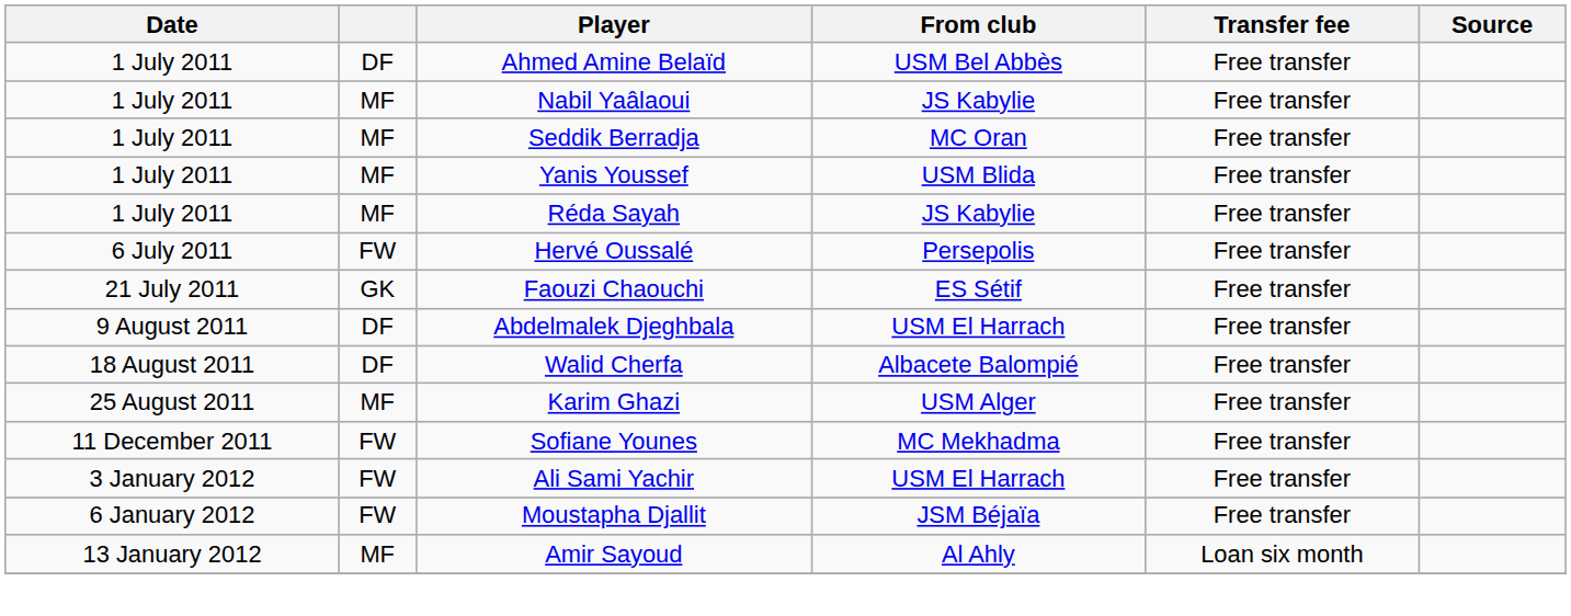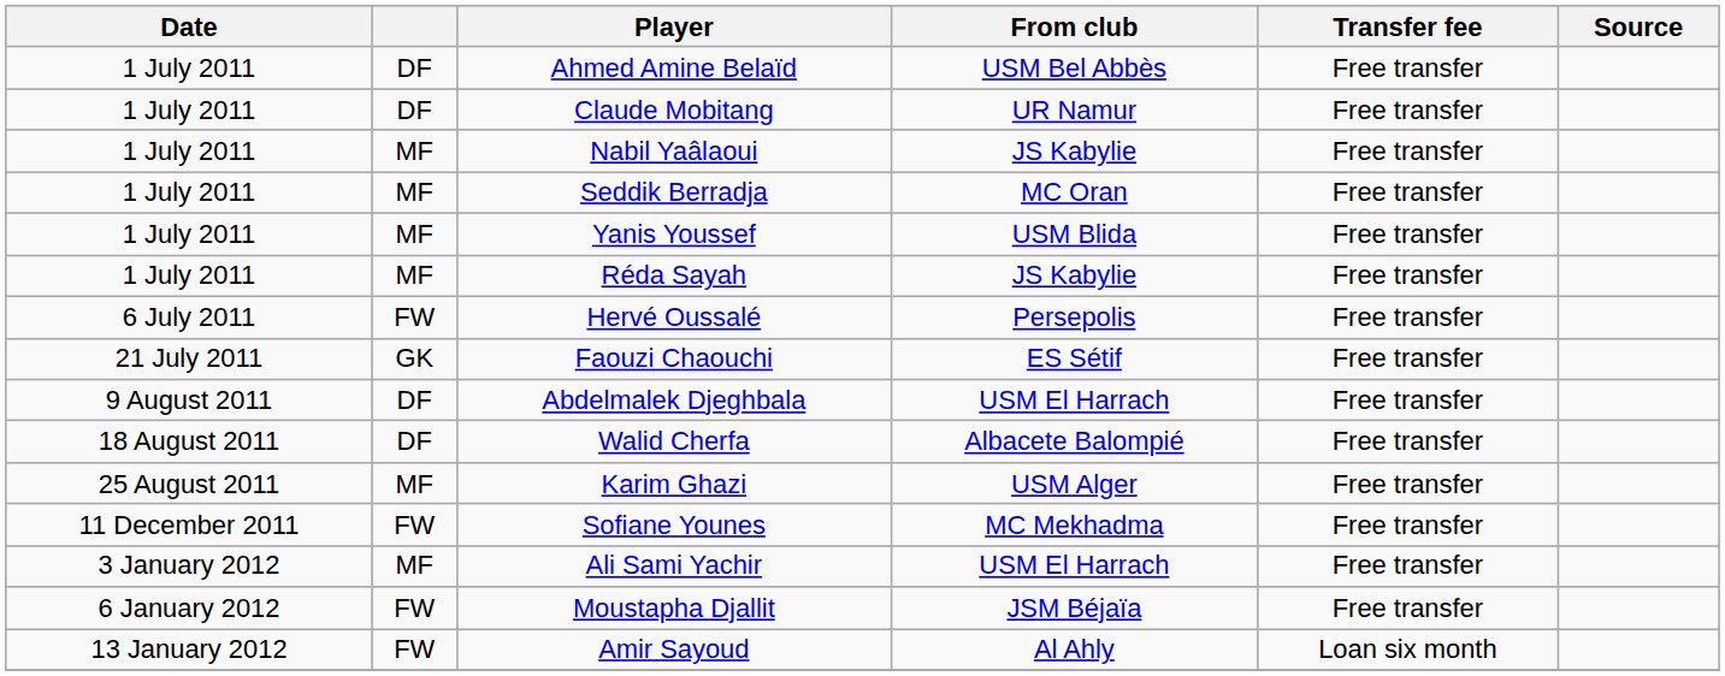+ row: 1 July 2011 | DF | Claude Mobitang | UR Namur | Free transfer
Ali Sami Yachir | column 2: FW -> MF
Amir Sayoud | column 2: MF -> FW
